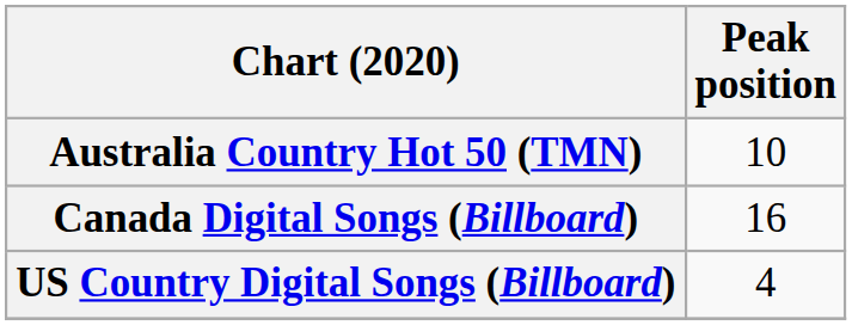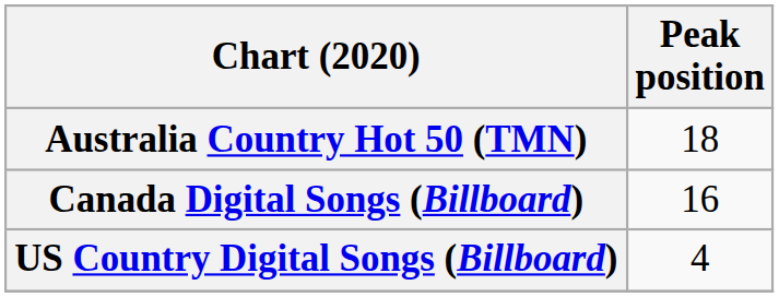Australia Country Hot 50 (TMN) | Peak position: 10 -> 18
